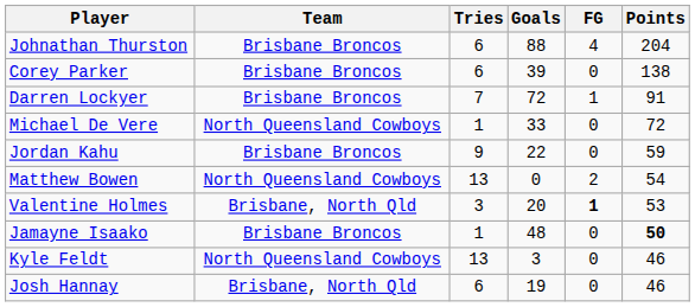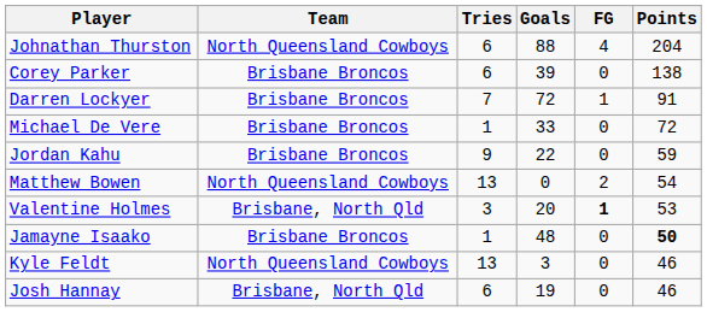Johnathan Thurston | Team: Brisbane Broncos -> North Queensland Cowboys
Michael De Vere | Team: North Queensland Cowboys -> Brisbane Broncos
